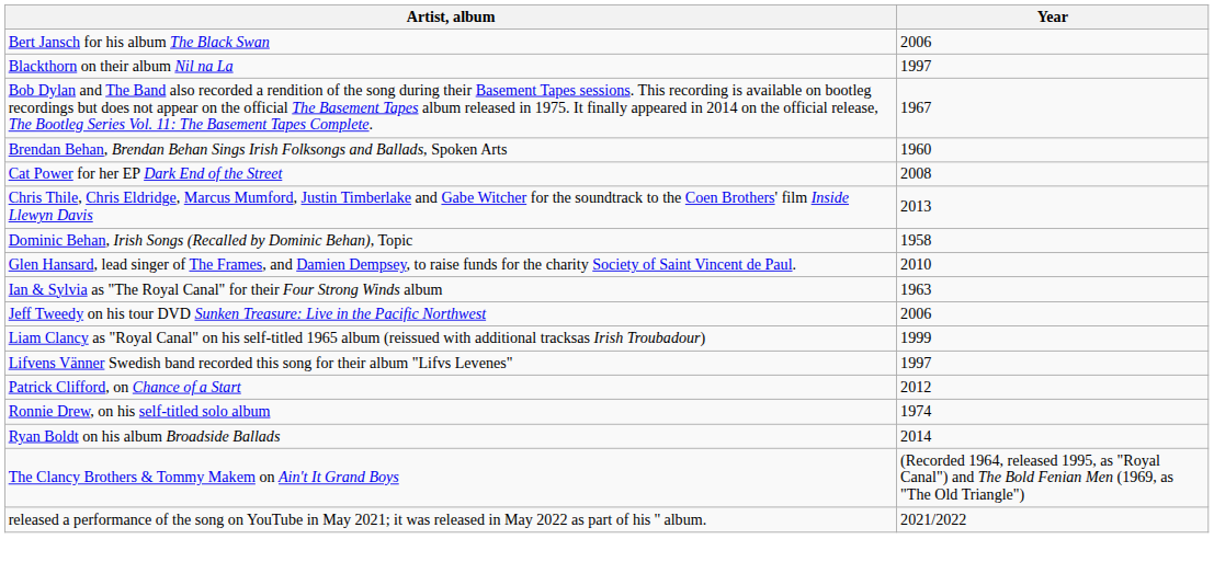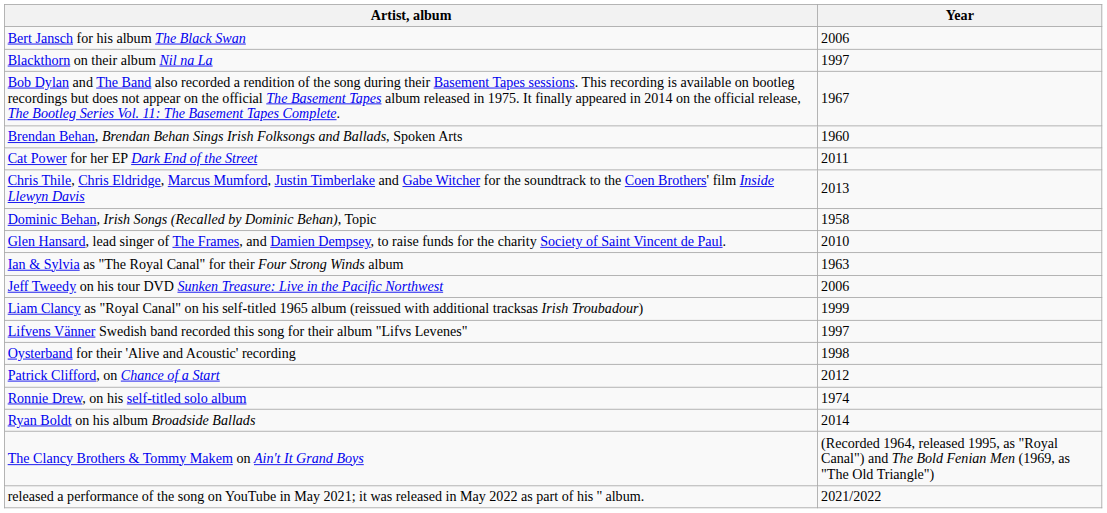Cat Power for her EP Dark End of the Street | Year: 2008 -> 2011
+ row: Oysterband for their 'Alive and Acoustic' recording | 1998
